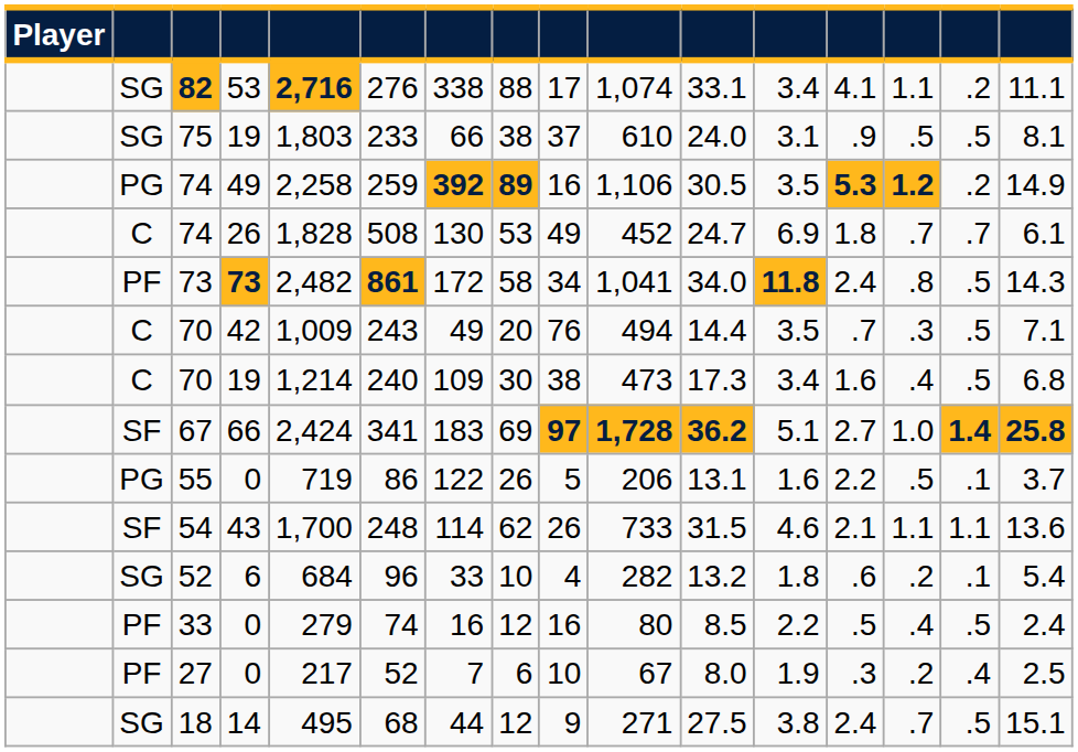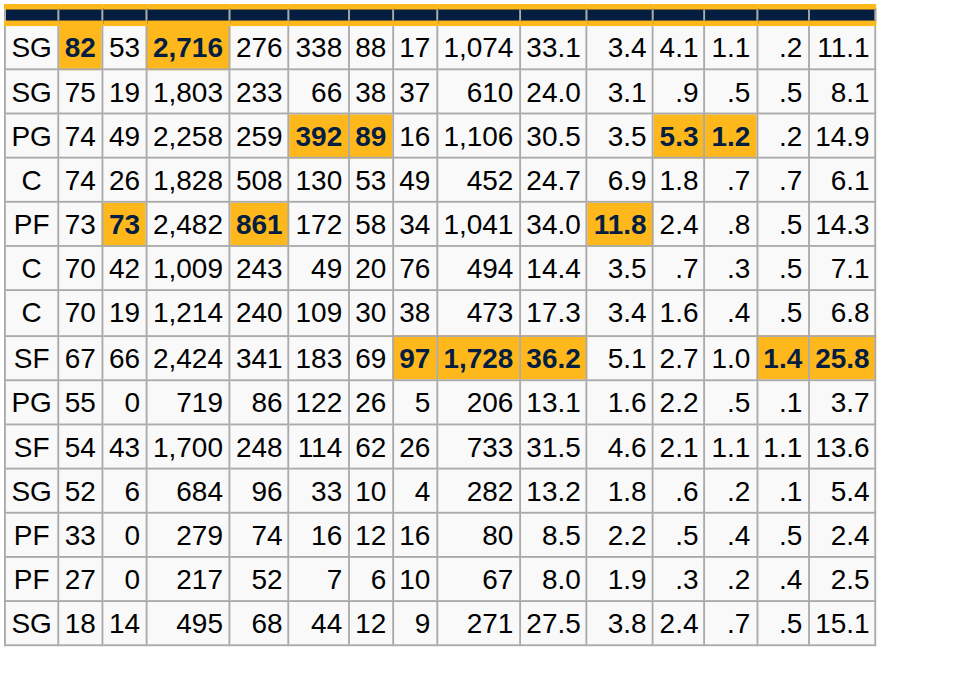- column: Player
